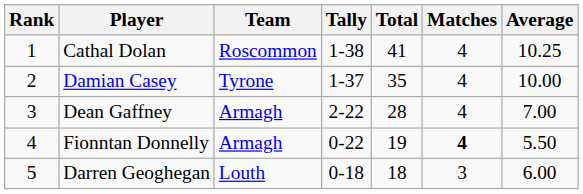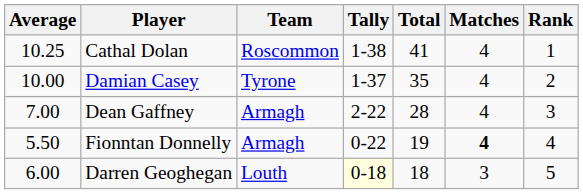columns swapped: Rank <-> Average
Darren Geoghegan | Tally: no background -> lightyellow background
